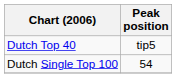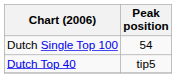rows swapped: Dutch Single Top 100 <-> Dutch Top 40
